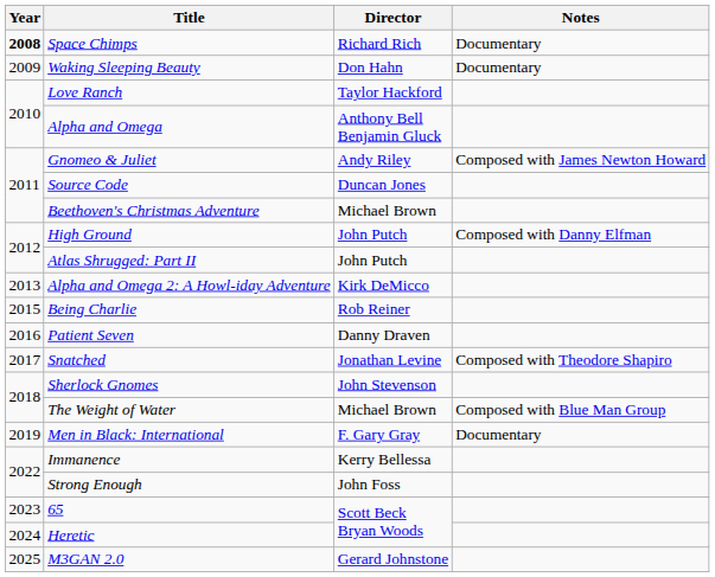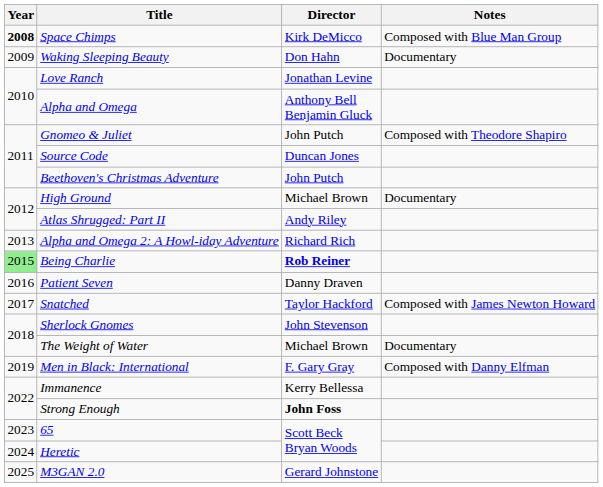Space Chimps | Director: Richard Rich -> Kirk DeMicco
Space Chimps | Notes: Documentary -> Composed with Blue Man Group
Love Ranch | Director: Taylor Hackford -> Jonathan Levine
Gnomeo & Juliet | Director: Andy Riley -> John Putch
Gnomeo & Juliet | Notes: Composed with James Newton Howard -> Composed with Theodore Shapiro
Beethoven's Christmas Adventure | Director: Michael Brown -> John Putch
High Ground | Director: John Putch -> Michael Brown
High Ground | Notes: Composed with Danny Elfman -> Documentary
Atlas Shrugged: Part II | Director: John Putch -> Andy Riley
Alpha and Omega 2: A Howl-iday Adventure | Director: Kirk DeMicco -> Richard Rich
Being Charlie | Year: no background -> lightgreen background
Being Charlie | Director: normal -> bold
Snatched | Director: Jonathan Levine -> Taylor Hackford
Snatched | Notes: Composed with Theodore Shapiro -> Composed with James Newton Howard
The Weight of Water | Notes: Composed with Blue Man Group -> Documentary
Men in Black: International | Notes: Documentary -> Composed with Danny Elfman
Strong Enough | Director: normal -> bold
